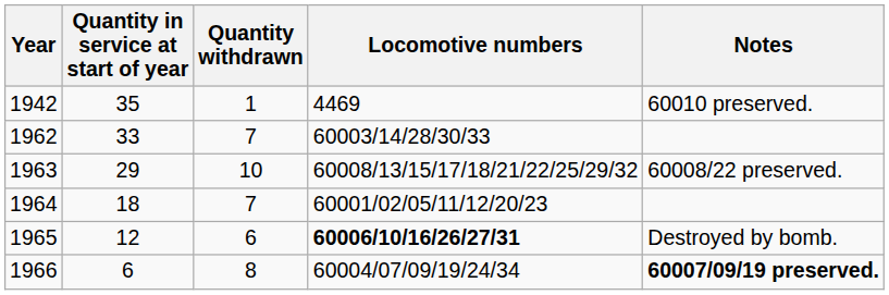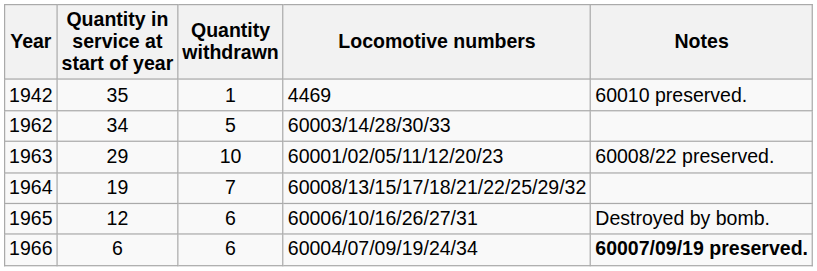1962 | Quantity in service at start of year: 33 -> 34
1962 | Quantity withdrawn: 7 -> 5
1963 | Locomotive numbers: 60008/13/15/17/18/21/22/25/29/32 -> 60001/02/05/11/12/20/23
1964 | Quantity in service at start of year: 18 -> 19
1964 | Locomotive numbers: 60001/02/05/11/12/20/23 -> 60008/13/15/17/18/21/22/25/29/32
1965 | Locomotive numbers: bold -> normal
1966 | Quantity withdrawn: 8 -> 6
